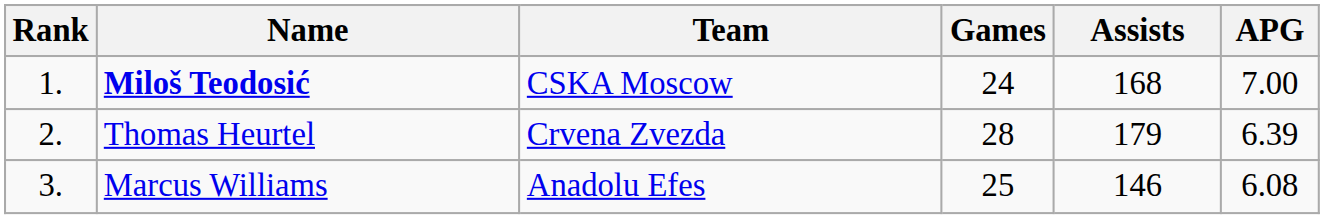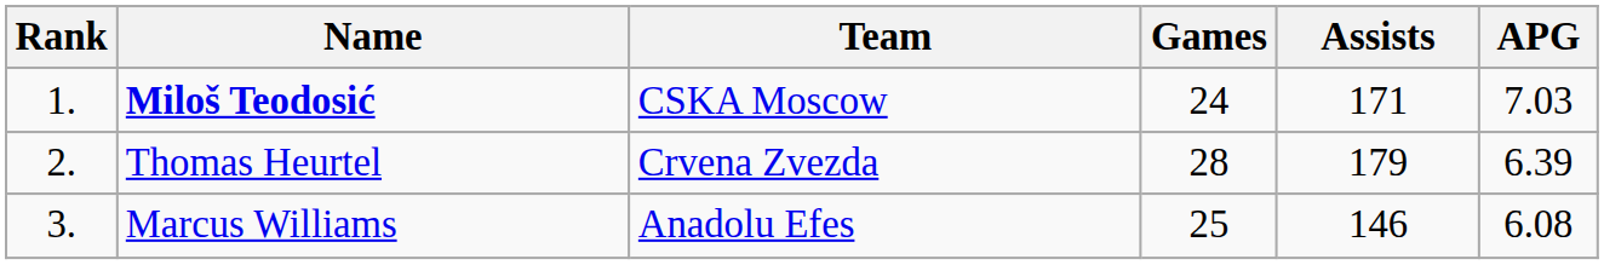Miloš Teodosić | Assists: 168 -> 171
Miloš Teodosić | APG: 7.00 -> 7.03
